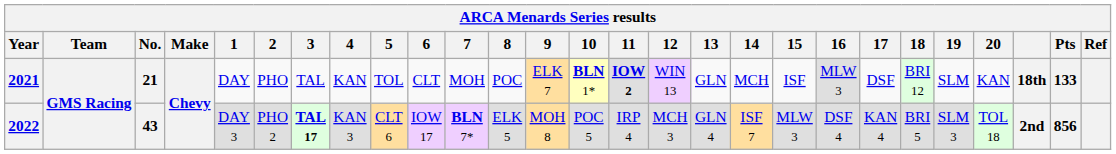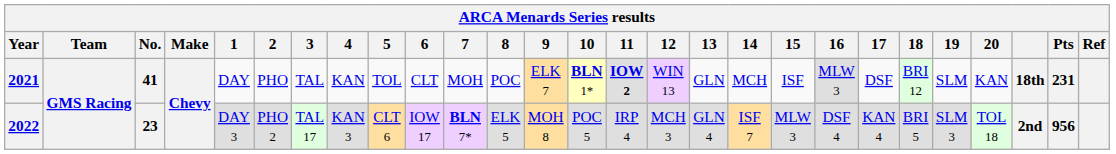2021 | No.: 21 -> 41
2021 | Pts: 133 -> 231
2022 | No.: 43 -> 23
2022 | 3: bold -> normal
2022 | Pts: 856 -> 956
